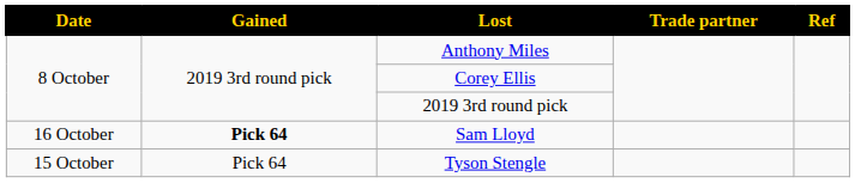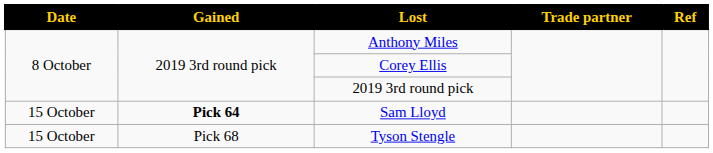Sam Lloyd | Date: 16 October -> 15 October
Tyson Stengle | Gained: Pick 64 -> Pick 68
